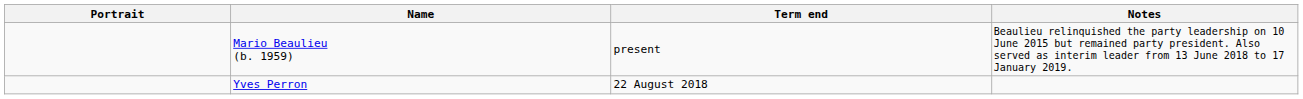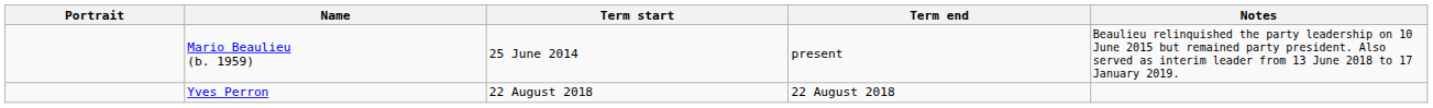+ column: Term start | 25 June 2014 | 22 August 2018
